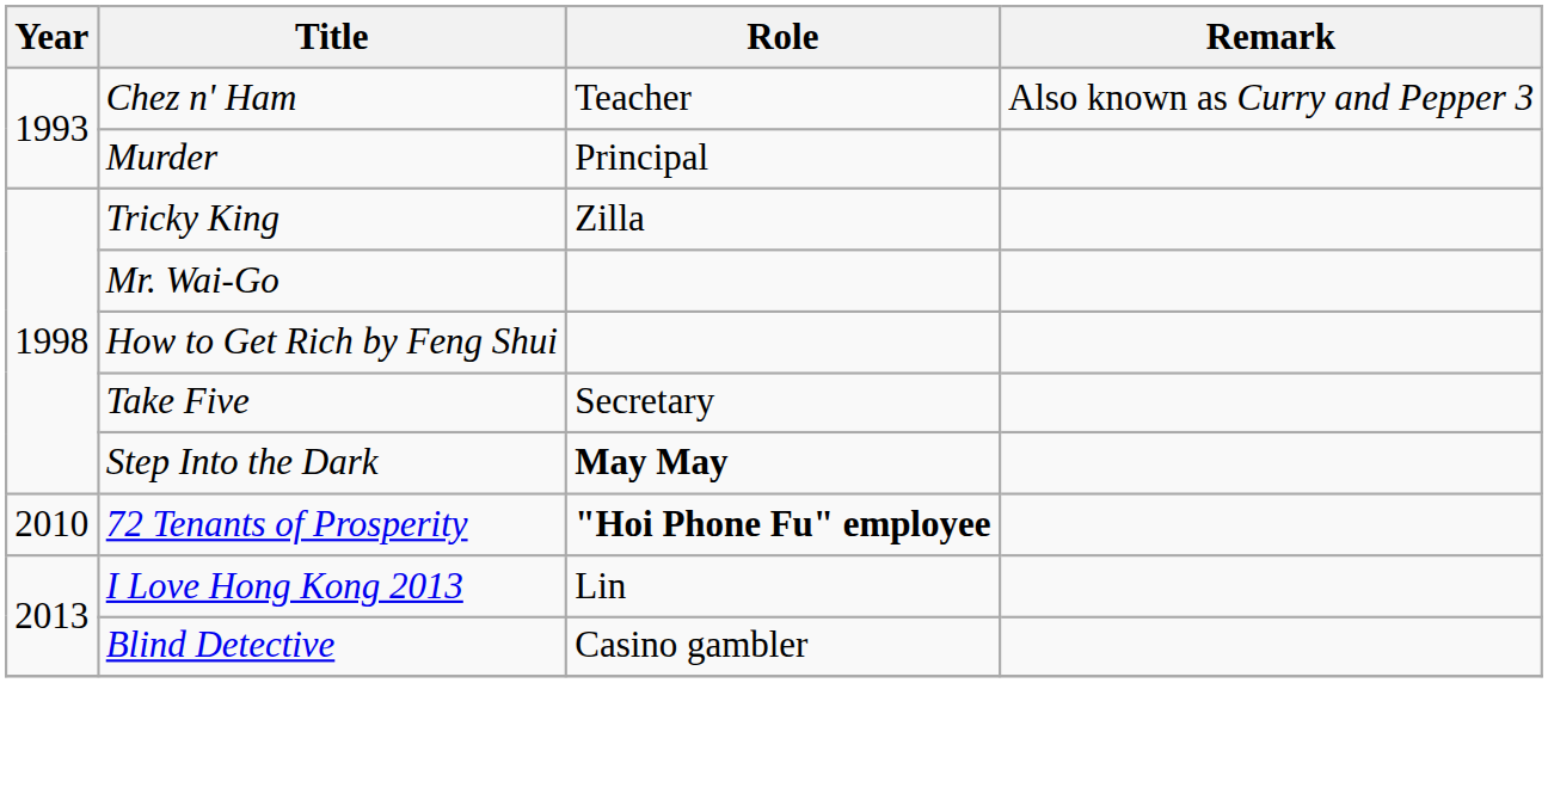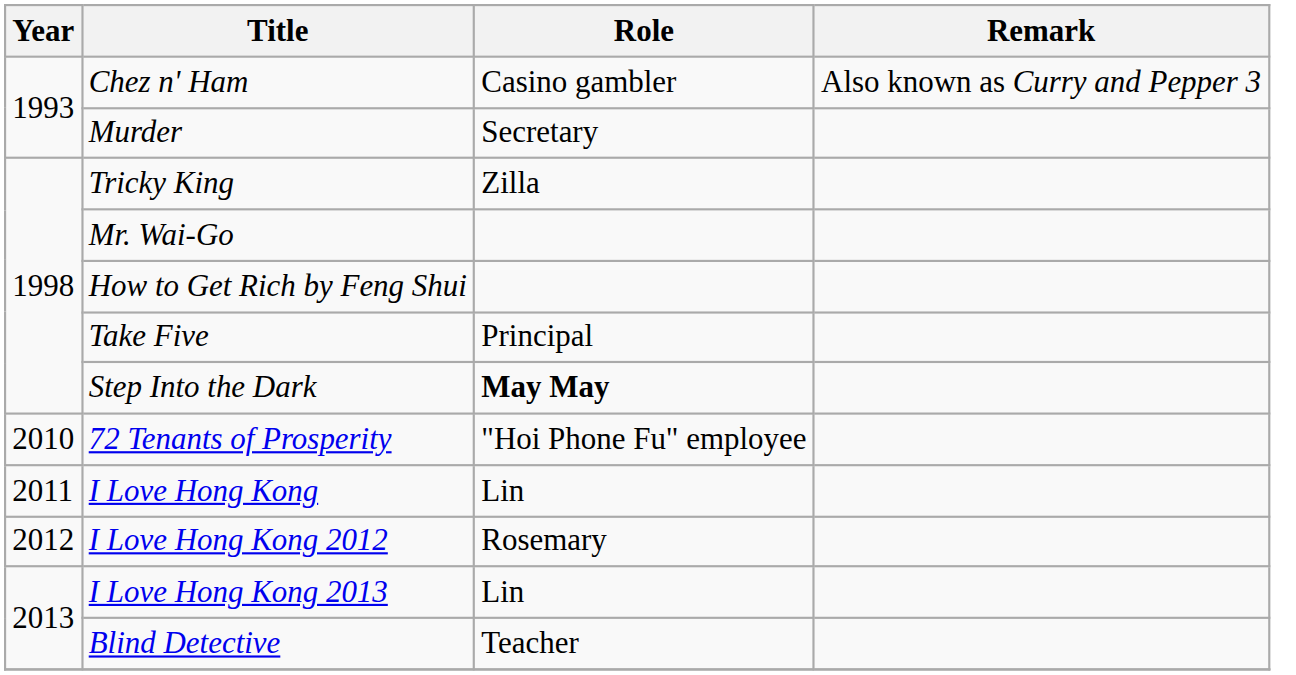Chez n' Ham | Role: Teacher -> Casino gambler
Murder | Role: Principal -> Secretary
Take Five | Role: Secretary -> Principal
72 Tenants of Prosperity | Role: bold -> normal
+ row: 2011 | I Love Hong Kong | Lin
+ row: 2012 | I Love Hong Kong 2012 | Rosemary
Blind Detective | Role: Casino gambler -> Teacher
